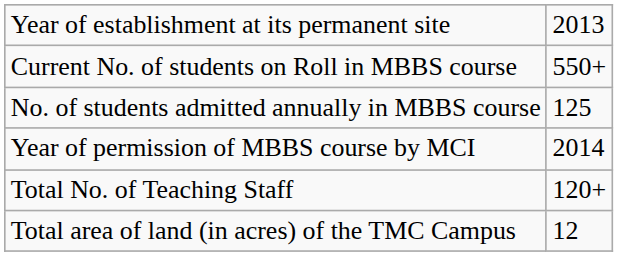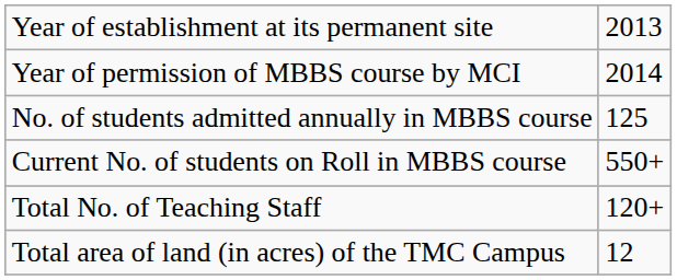rows swapped: Year of permission of MBBS course by MCI <-> Current No. of students on Roll in MBBS course
